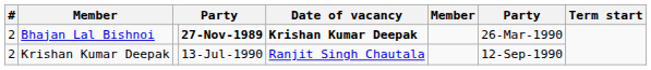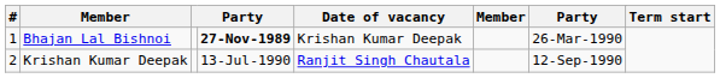Bhajan Lal Bishnoi | #: 2 -> 1
Bhajan Lal Bishnoi | Date of vacancy: bold -> normal
